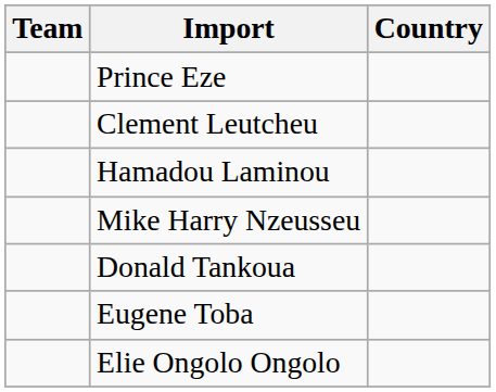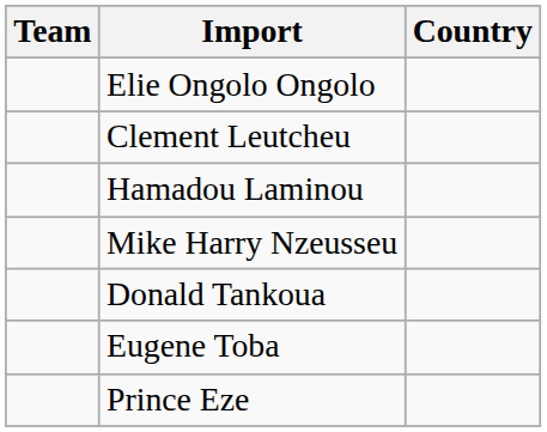rows swapped: Elie Ongolo Ongolo <-> Prince Eze
